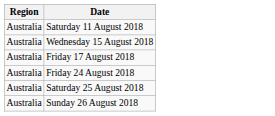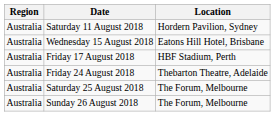+ column: Location | Hordern Pavilion, Sydney | Eatons Hill Hotel, Brisbane | HBF Stadium, Perth | Thebarton Theatre, Adelaide | The Forum, Melbourne | The Forum, Melbourne
